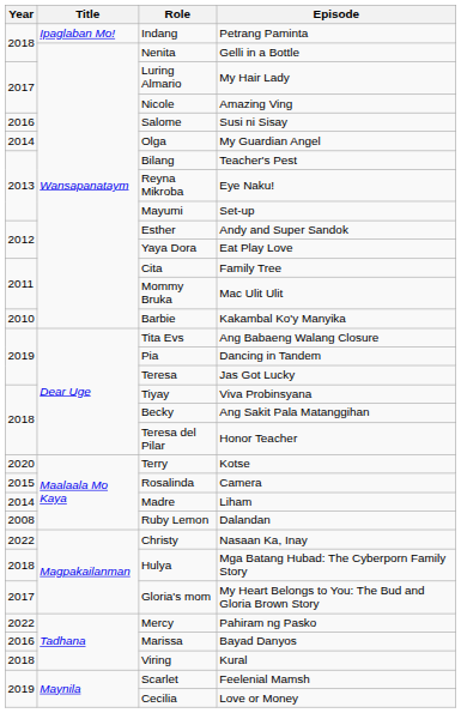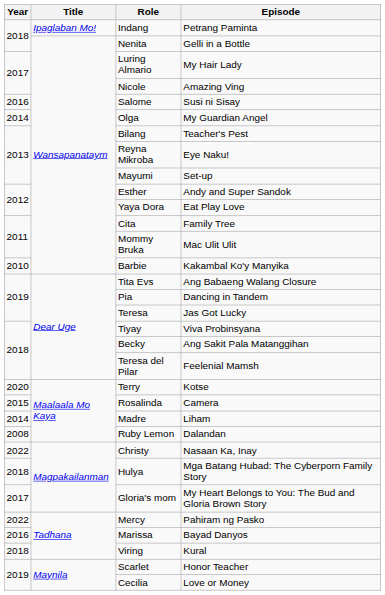Teresa del Pilar | Episode: Honor Teacher -> Feelenial Mamsh
Scarlet | Episode: Feelenial Mamsh -> Honor Teacher
